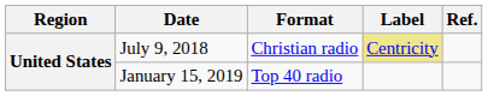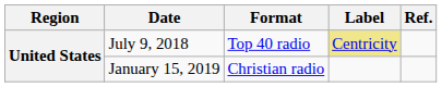July 9, 2018 | Format: Christian radio -> Top 40 radio
January 15, 2019 | Format: Top 40 radio -> Christian radio
